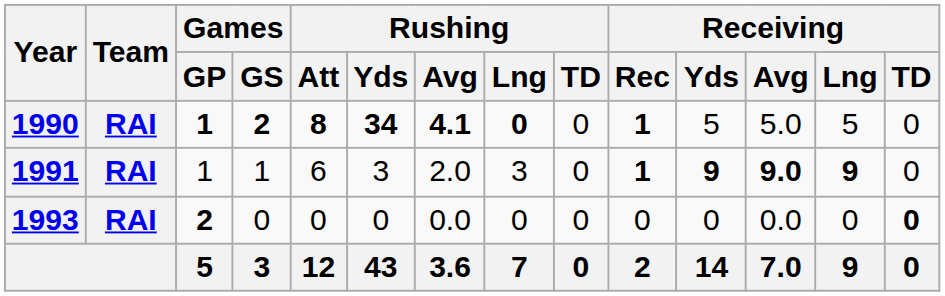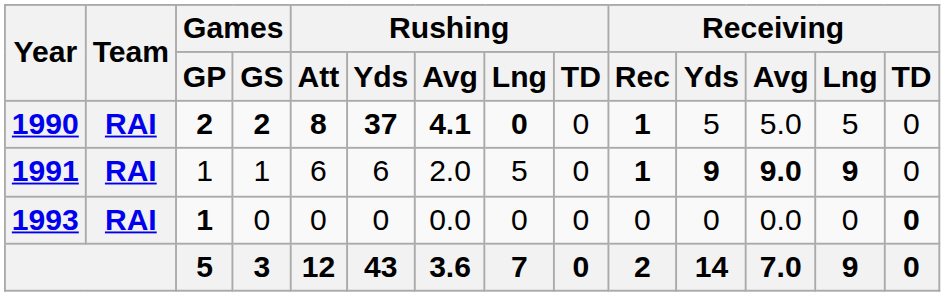1990 | Games / GP: 1 -> 2
1990 | Rushing / Yds: 34 -> 37
1991 | Rushing / Yds: 3 -> 6
1991 | Rushing / Lng: 3 -> 5
1993 | Games / GP: 2 -> 1
